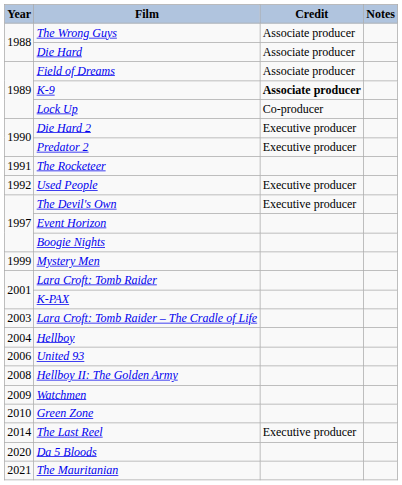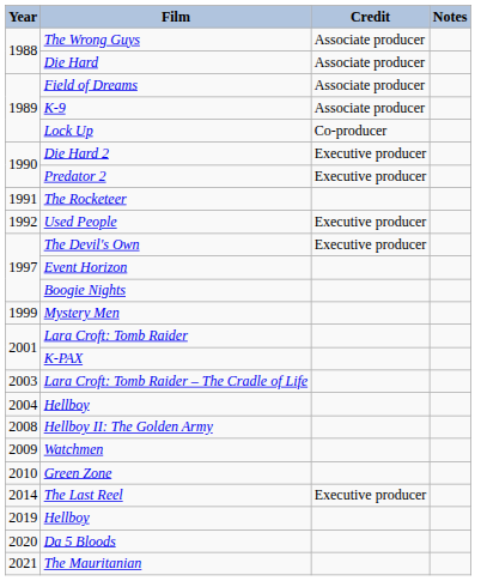K-9 | Credit: bold -> normal
- row: 2006 | United 93
+ row: 2019 | Hellboy
